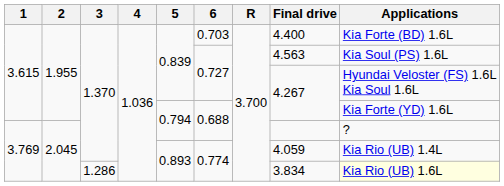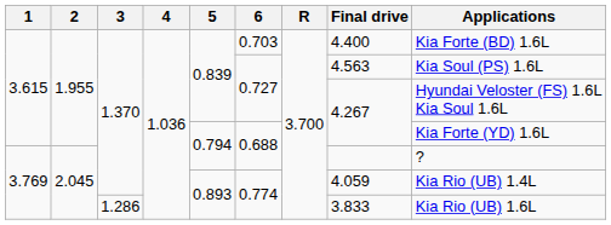3.769 / 1.286 | Final drive: 3.834 -> 3.833
3.769 / 1.286 | Applications: lightyellow background -> no background
